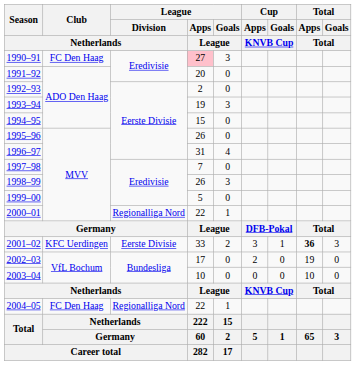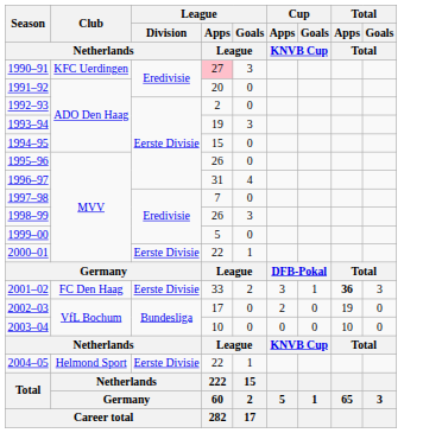1990–91 | Club / Netherlands: FC Den Haag -> KFC Uerdingen
2000–01 | League / Division / Netherlands: Regionalliga Nord -> Eerste Divisie
2001–02 | Club / Netherlands: KFC Uerdingen -> FC Den Haag
2004–05 | Club / Netherlands: FC Den Haag -> Helmond Sport
2004–05 | League / Division / Netherlands: Regionalliga Nord -> Eerste Divisie
